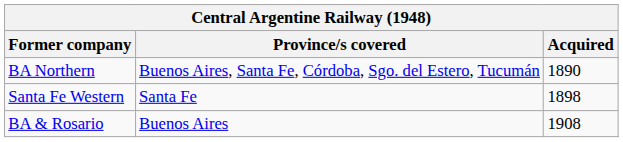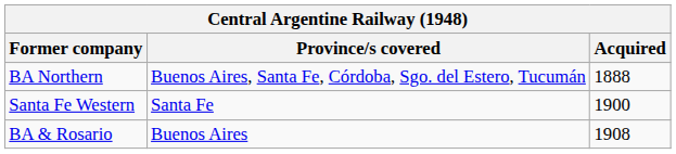BA Northern | Acquired: 1890 -> 1888
Santa Fe Western | Acquired: 1898 -> 1900
